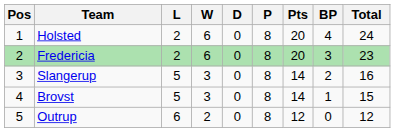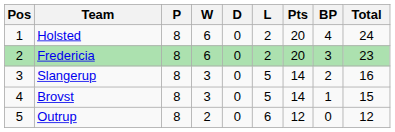columns swapped: P <-> L
